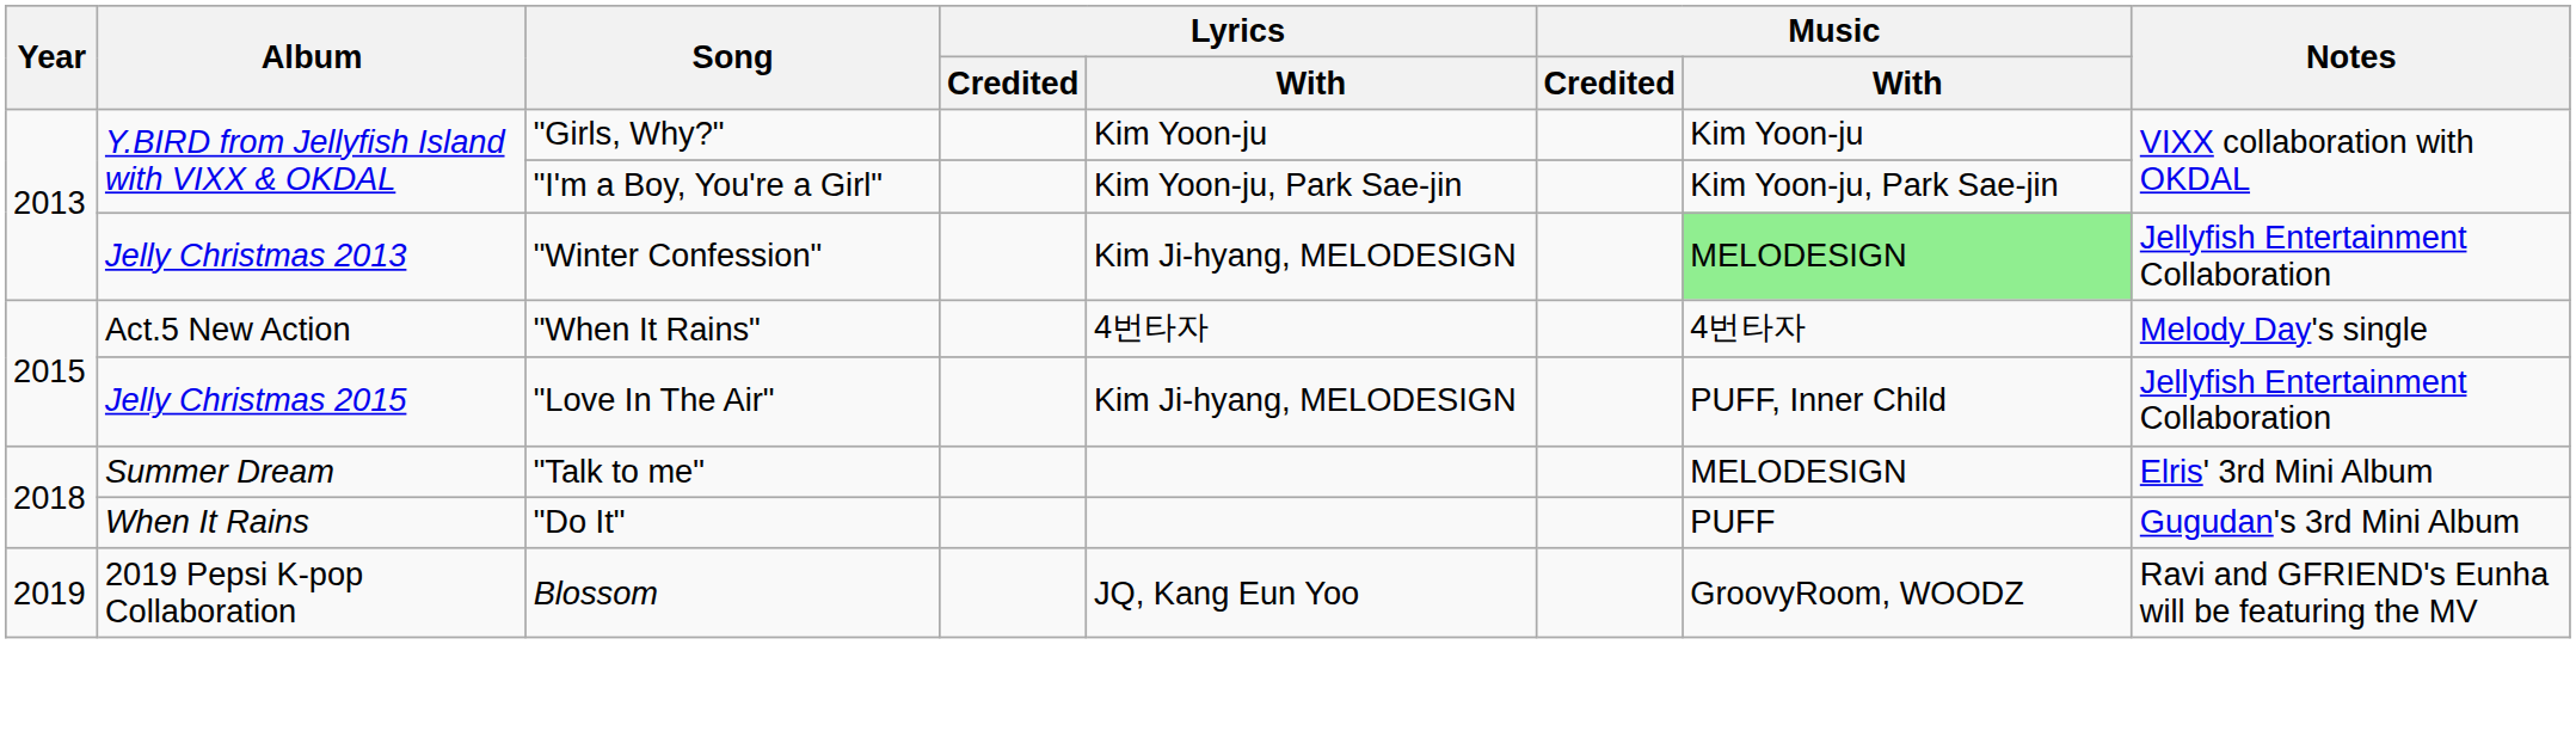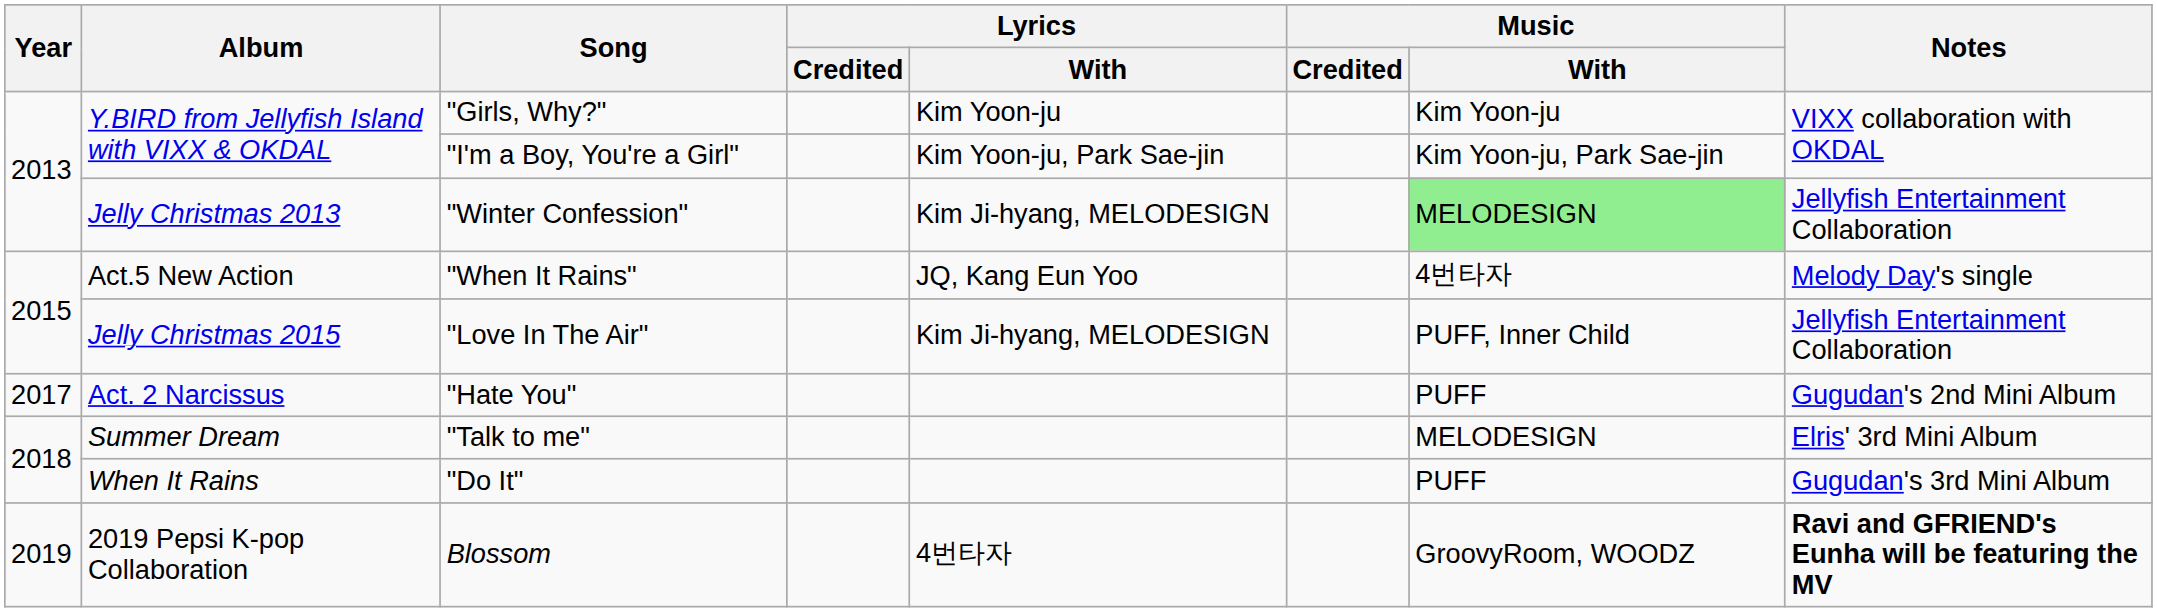"When It Rains" | Lyrics / With: 4번타자 -> JQ, Kang Eun Yoo
+ row: 2017 | Act. 2 Narcissus | "Hate You" | PUFF | Gugudan's 2nd Mini Album
Blossom | Lyrics / With: JQ, Kang Eun Yoo -> 4번타자
Blossom | Notes: normal -> bold
